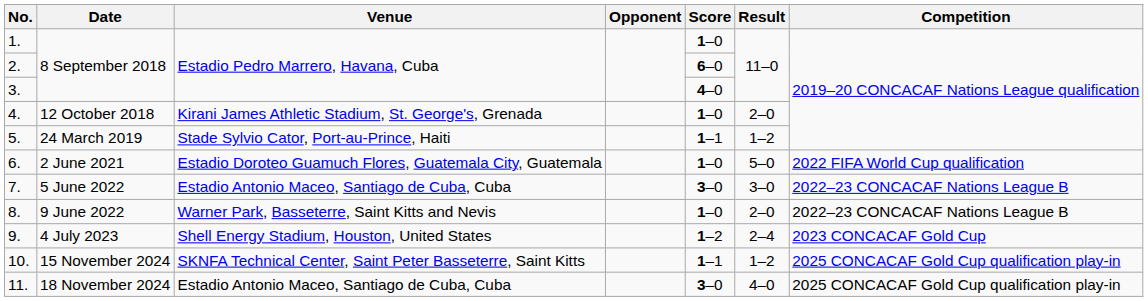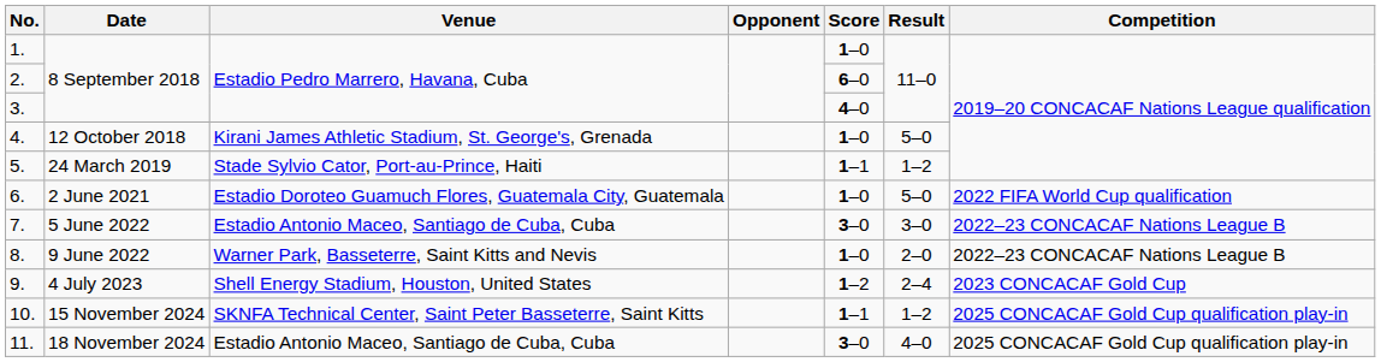4. | Result: 2–0 -> 5–0
